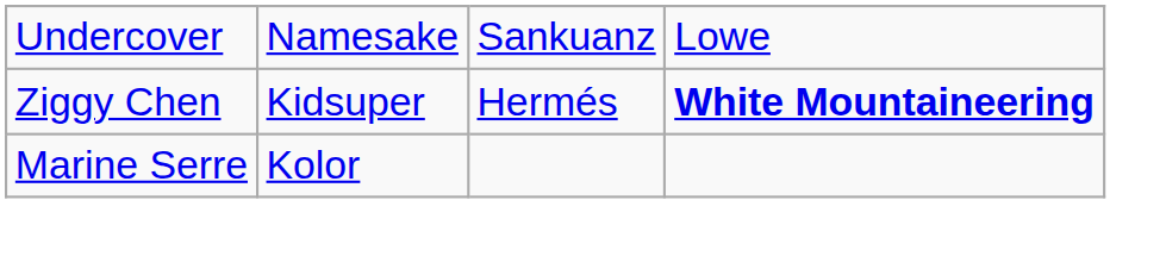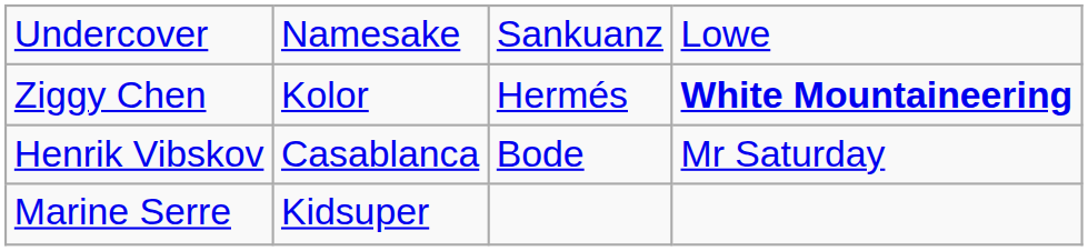Ziggy Chen | column 2: Kidsuper -> Kolor
+ row: Henrik Vibskov | Casablanca | Bode | Mr Saturday
Marine Serre | column 2: Kolor -> Kidsuper
